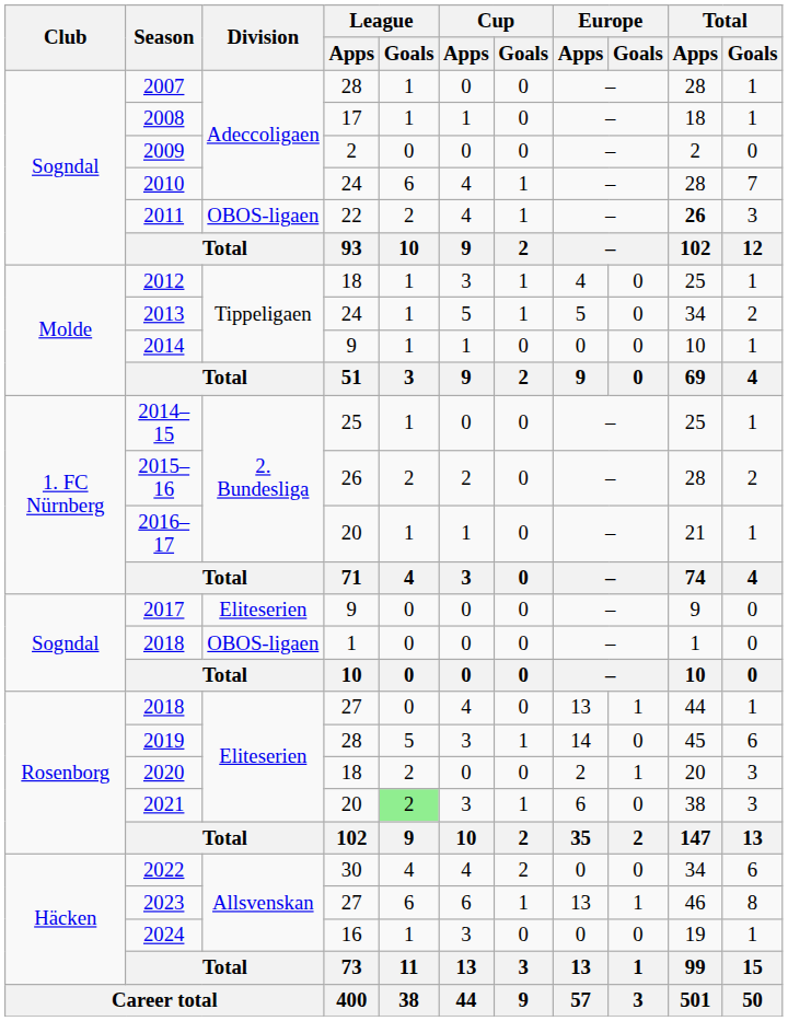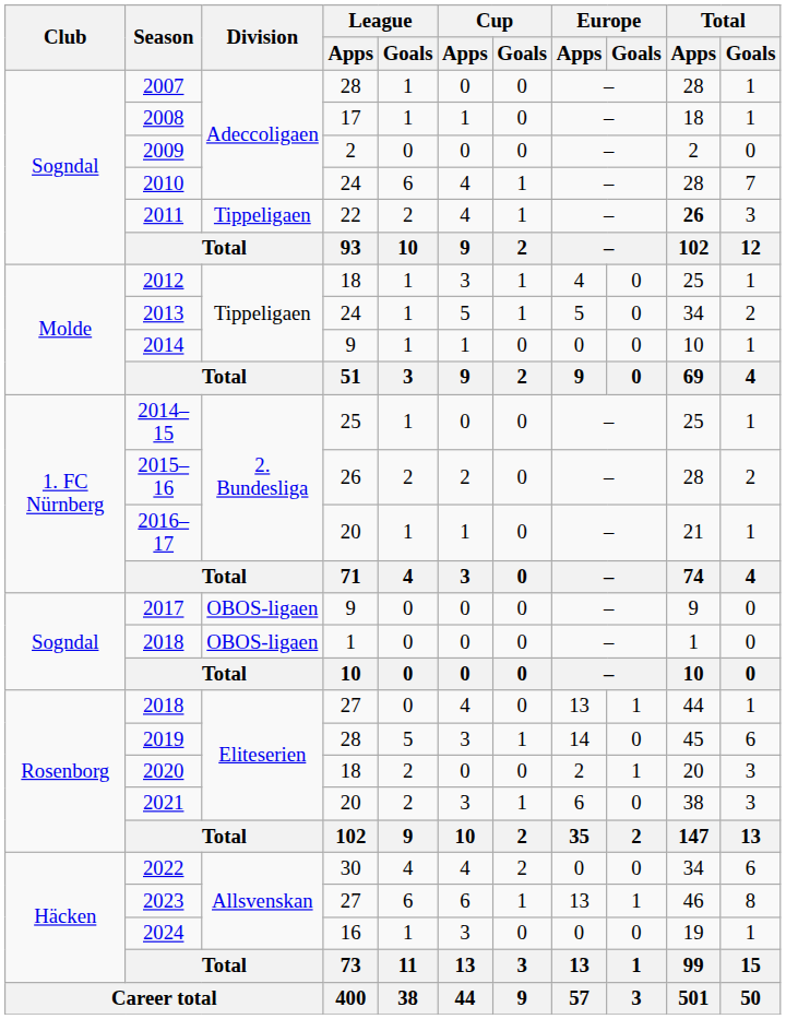2011 | Division: OBOS-ligaen -> Tippeligaen
2017 | Division: Eliteserien -> OBOS-ligaen
2021 | League / Goals: lightgreen background -> no background
